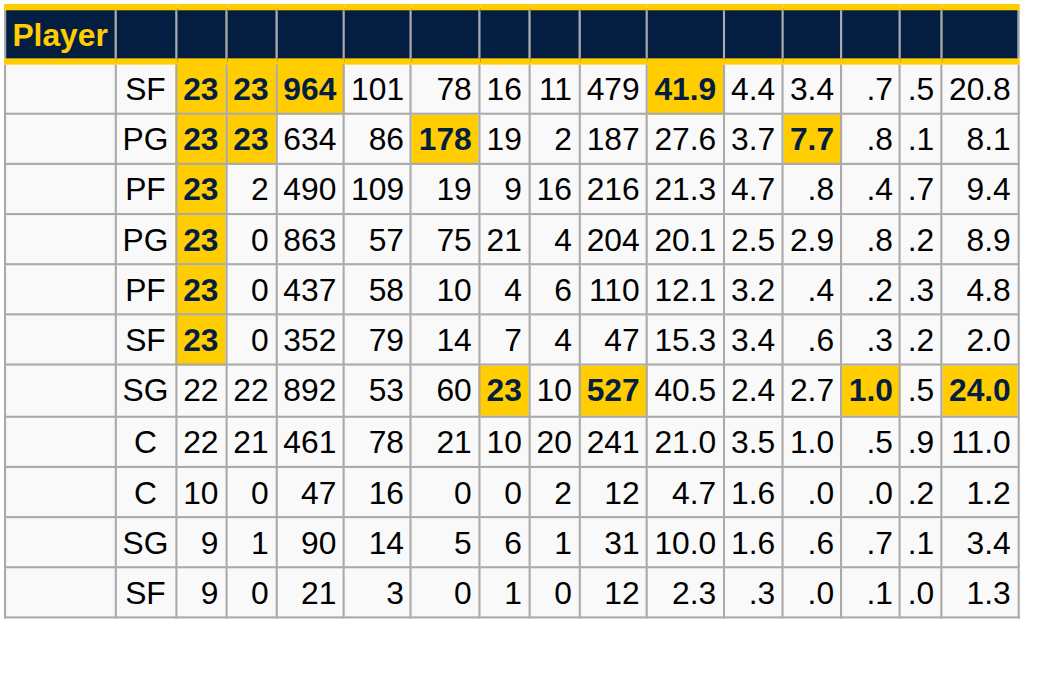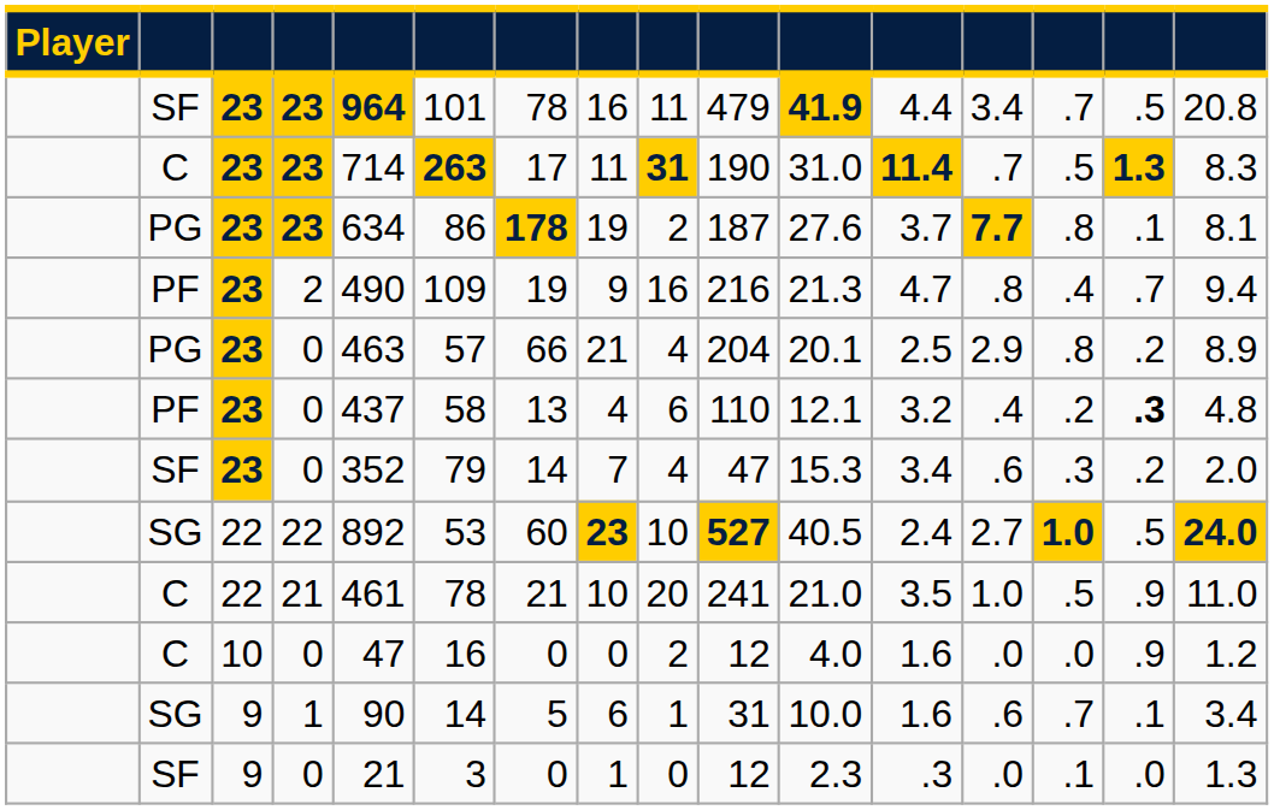+ row: C | 23 | 23 | 714 | 263 | 17 | 11 | 31 | 190 | 31.0 | 11.4 | .7 | .5 | 1.3 | 8.3
PG / 0 | column 5: 863 -> 463
PG / 0 | column 7: 75 -> 66
PF / 0 | column 7: 10 -> 13
PF / 0 | column 15: normal -> bold
C / 0 | column 11: 4.7 -> 4.0
C / 0 | column 15: .2 -> .9
